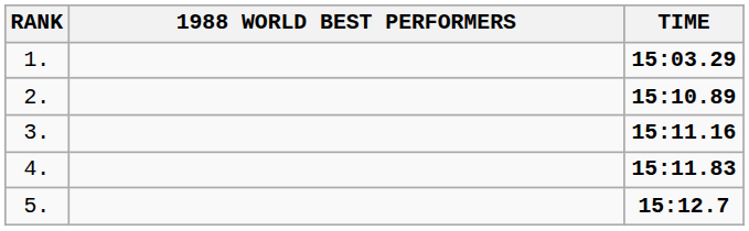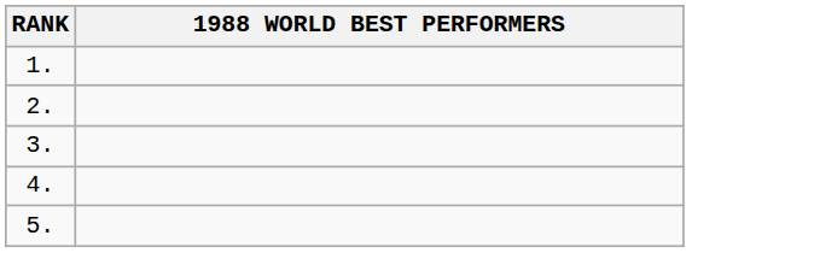- column: TIME | 15:03.29 | 15:10.89 | 15:11.16 | 15:11.83 | 15:12.7
